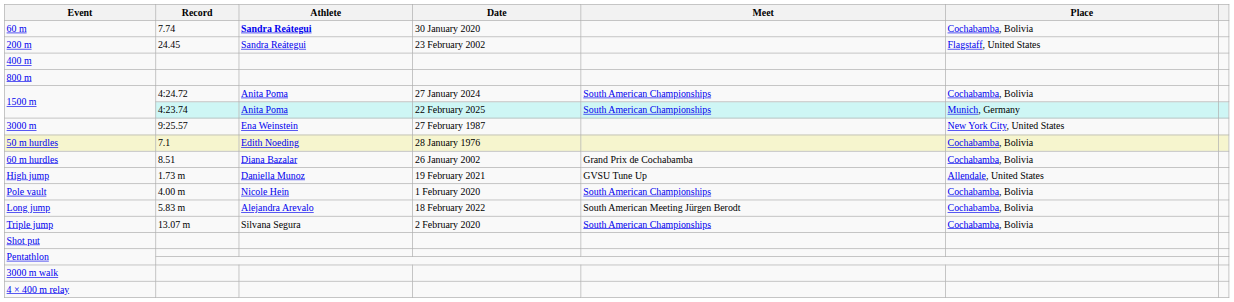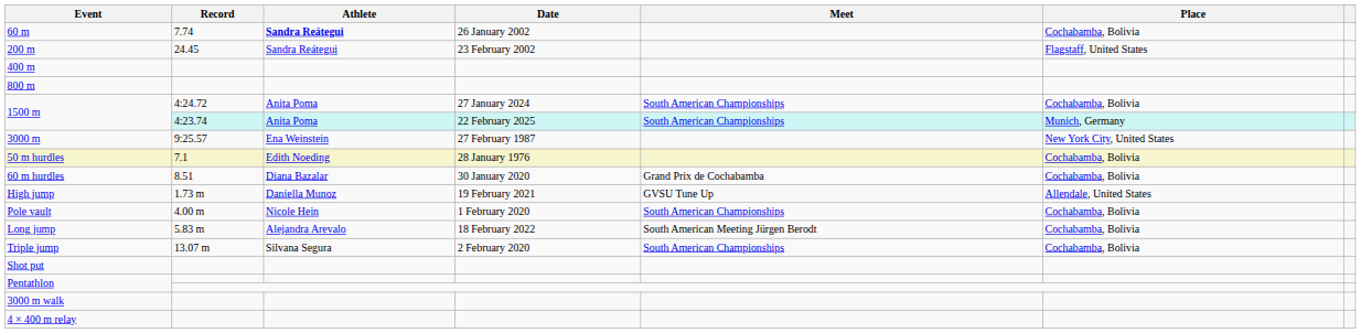60 m | Date: 30 January 2020 -> 26 January 2002
60 m hurdles | Date: 26 January 2002 -> 30 January 2020
